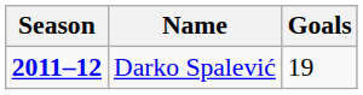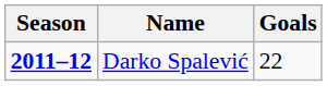Darko Spalević | Goals: 19 -> 22
